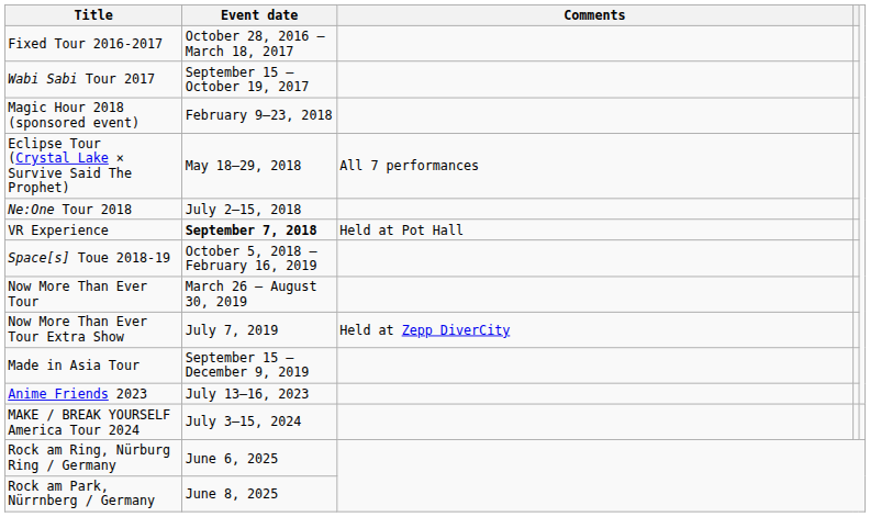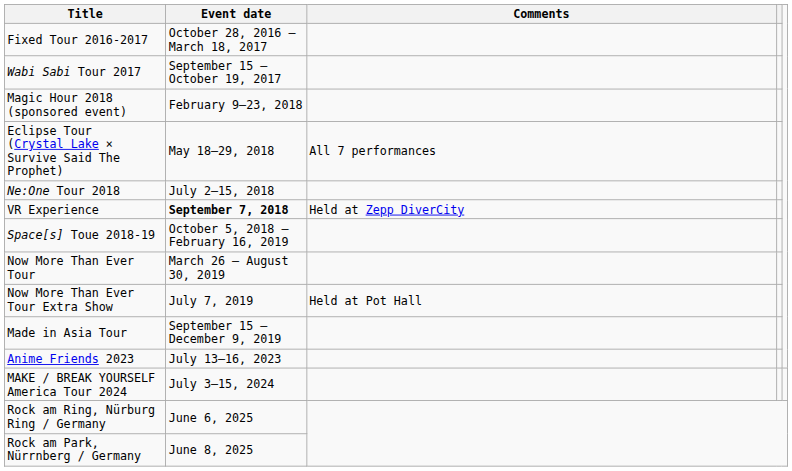VR Experience | Comments: Held at Pot Hall -> Held at Zepp DiverCity
Now More Than Ever Tour Extra Show | Comments: Held at Zepp DiverCity -> Held at Pot Hall
